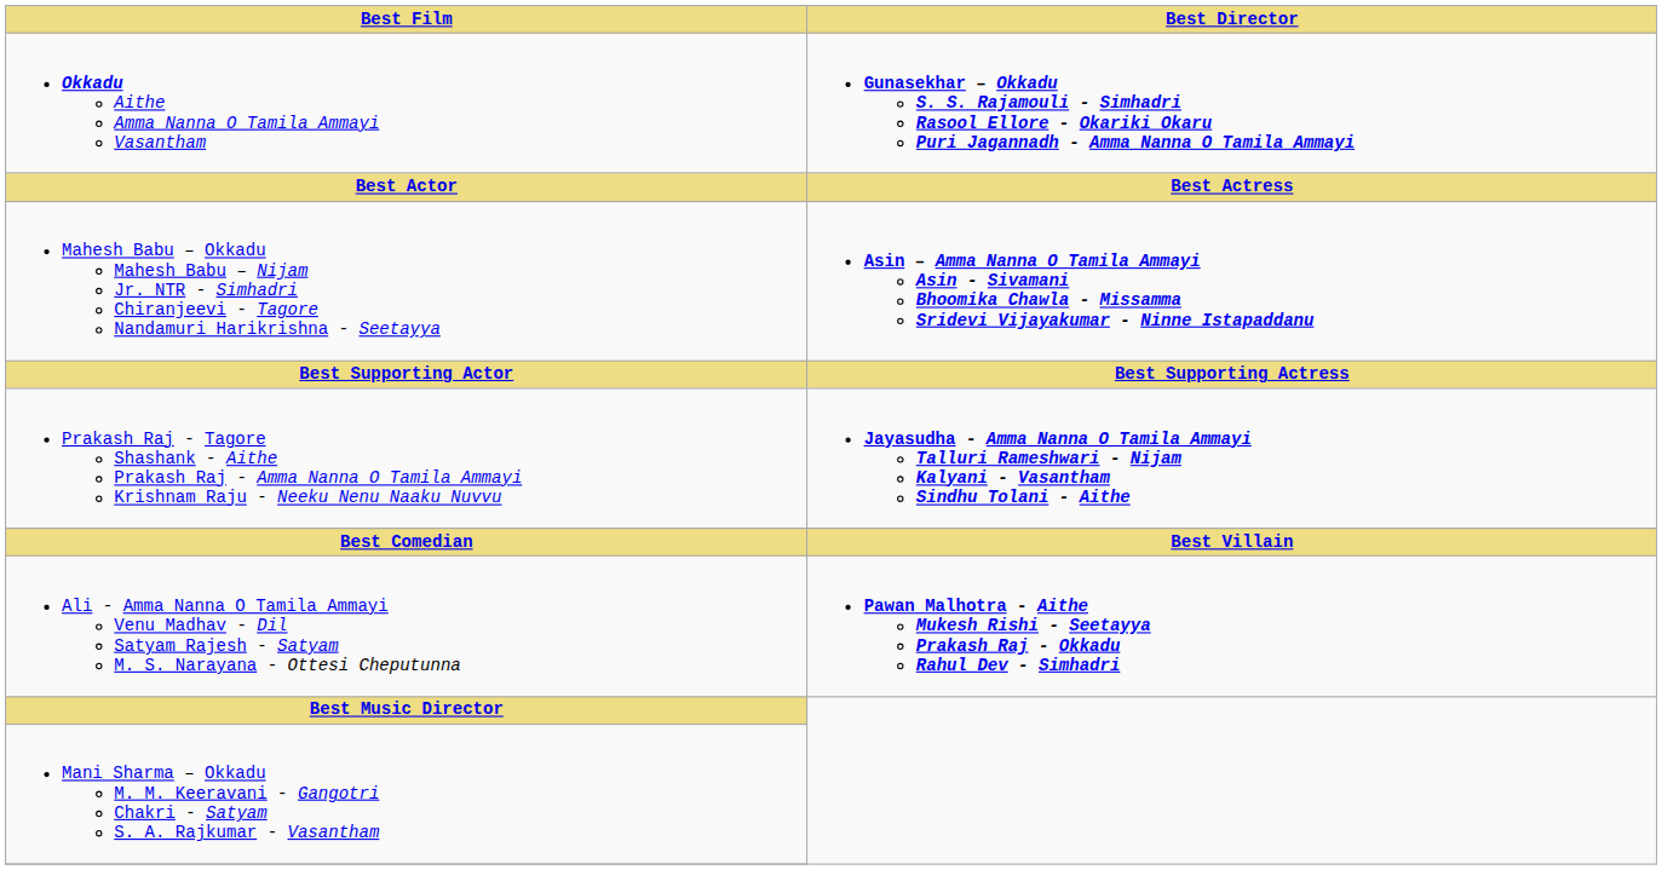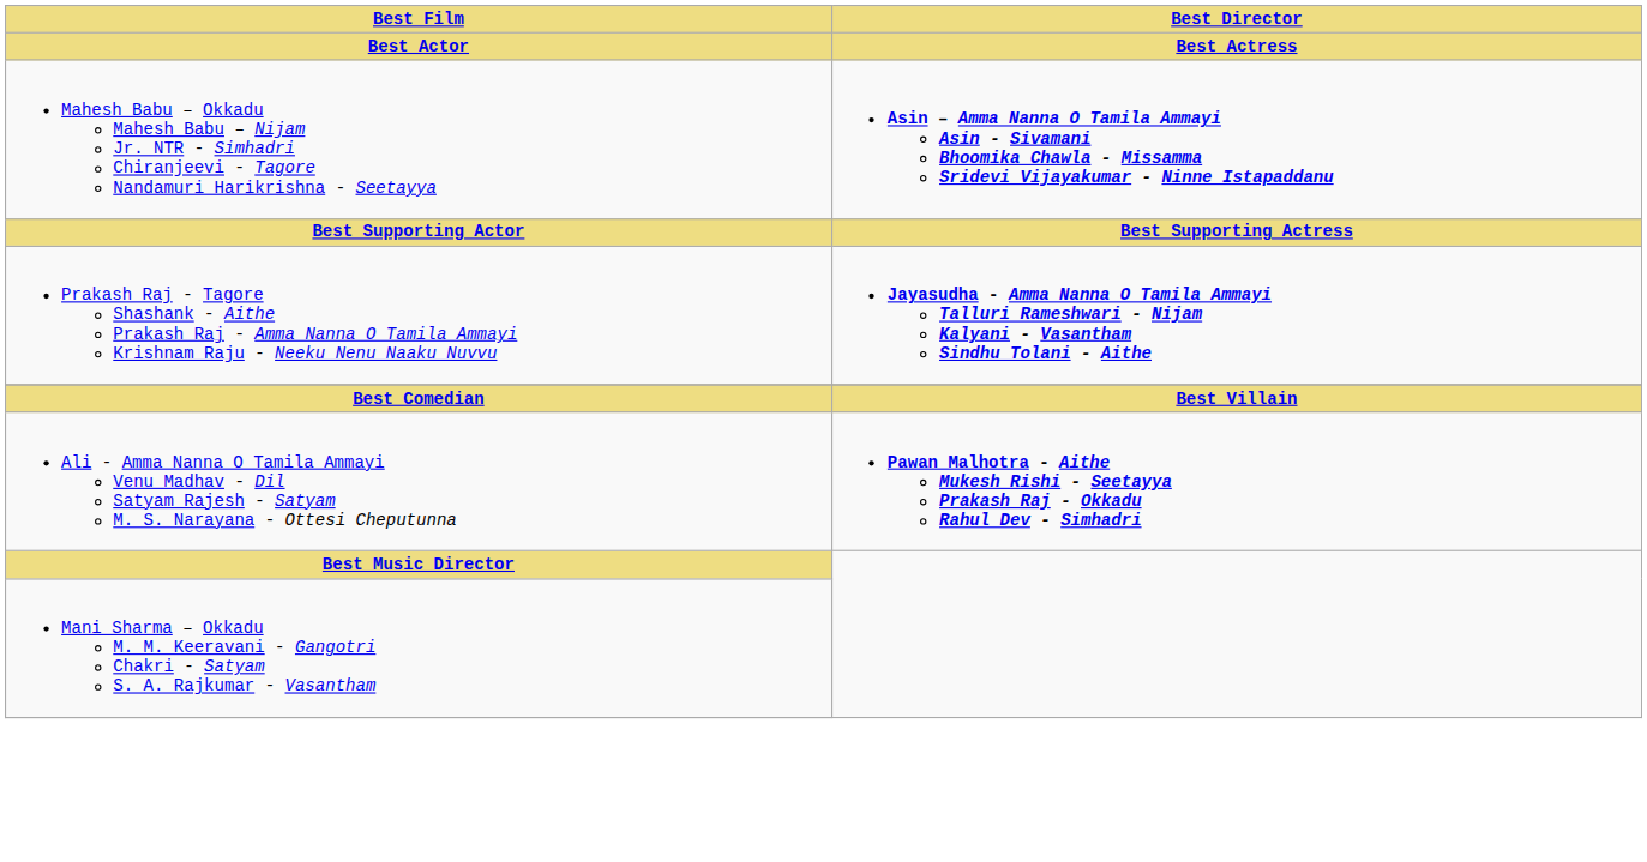- row: Okkadu Aithe Amma Nanna O Tamila Ammayi Vasantham | Gunasekhar – Okkadu S. S. Rajamouli - Simhadri Rasool Ellore - Okariki Okaru Puri Jagannadh - Amma Nanna O Tamila Ammayi
